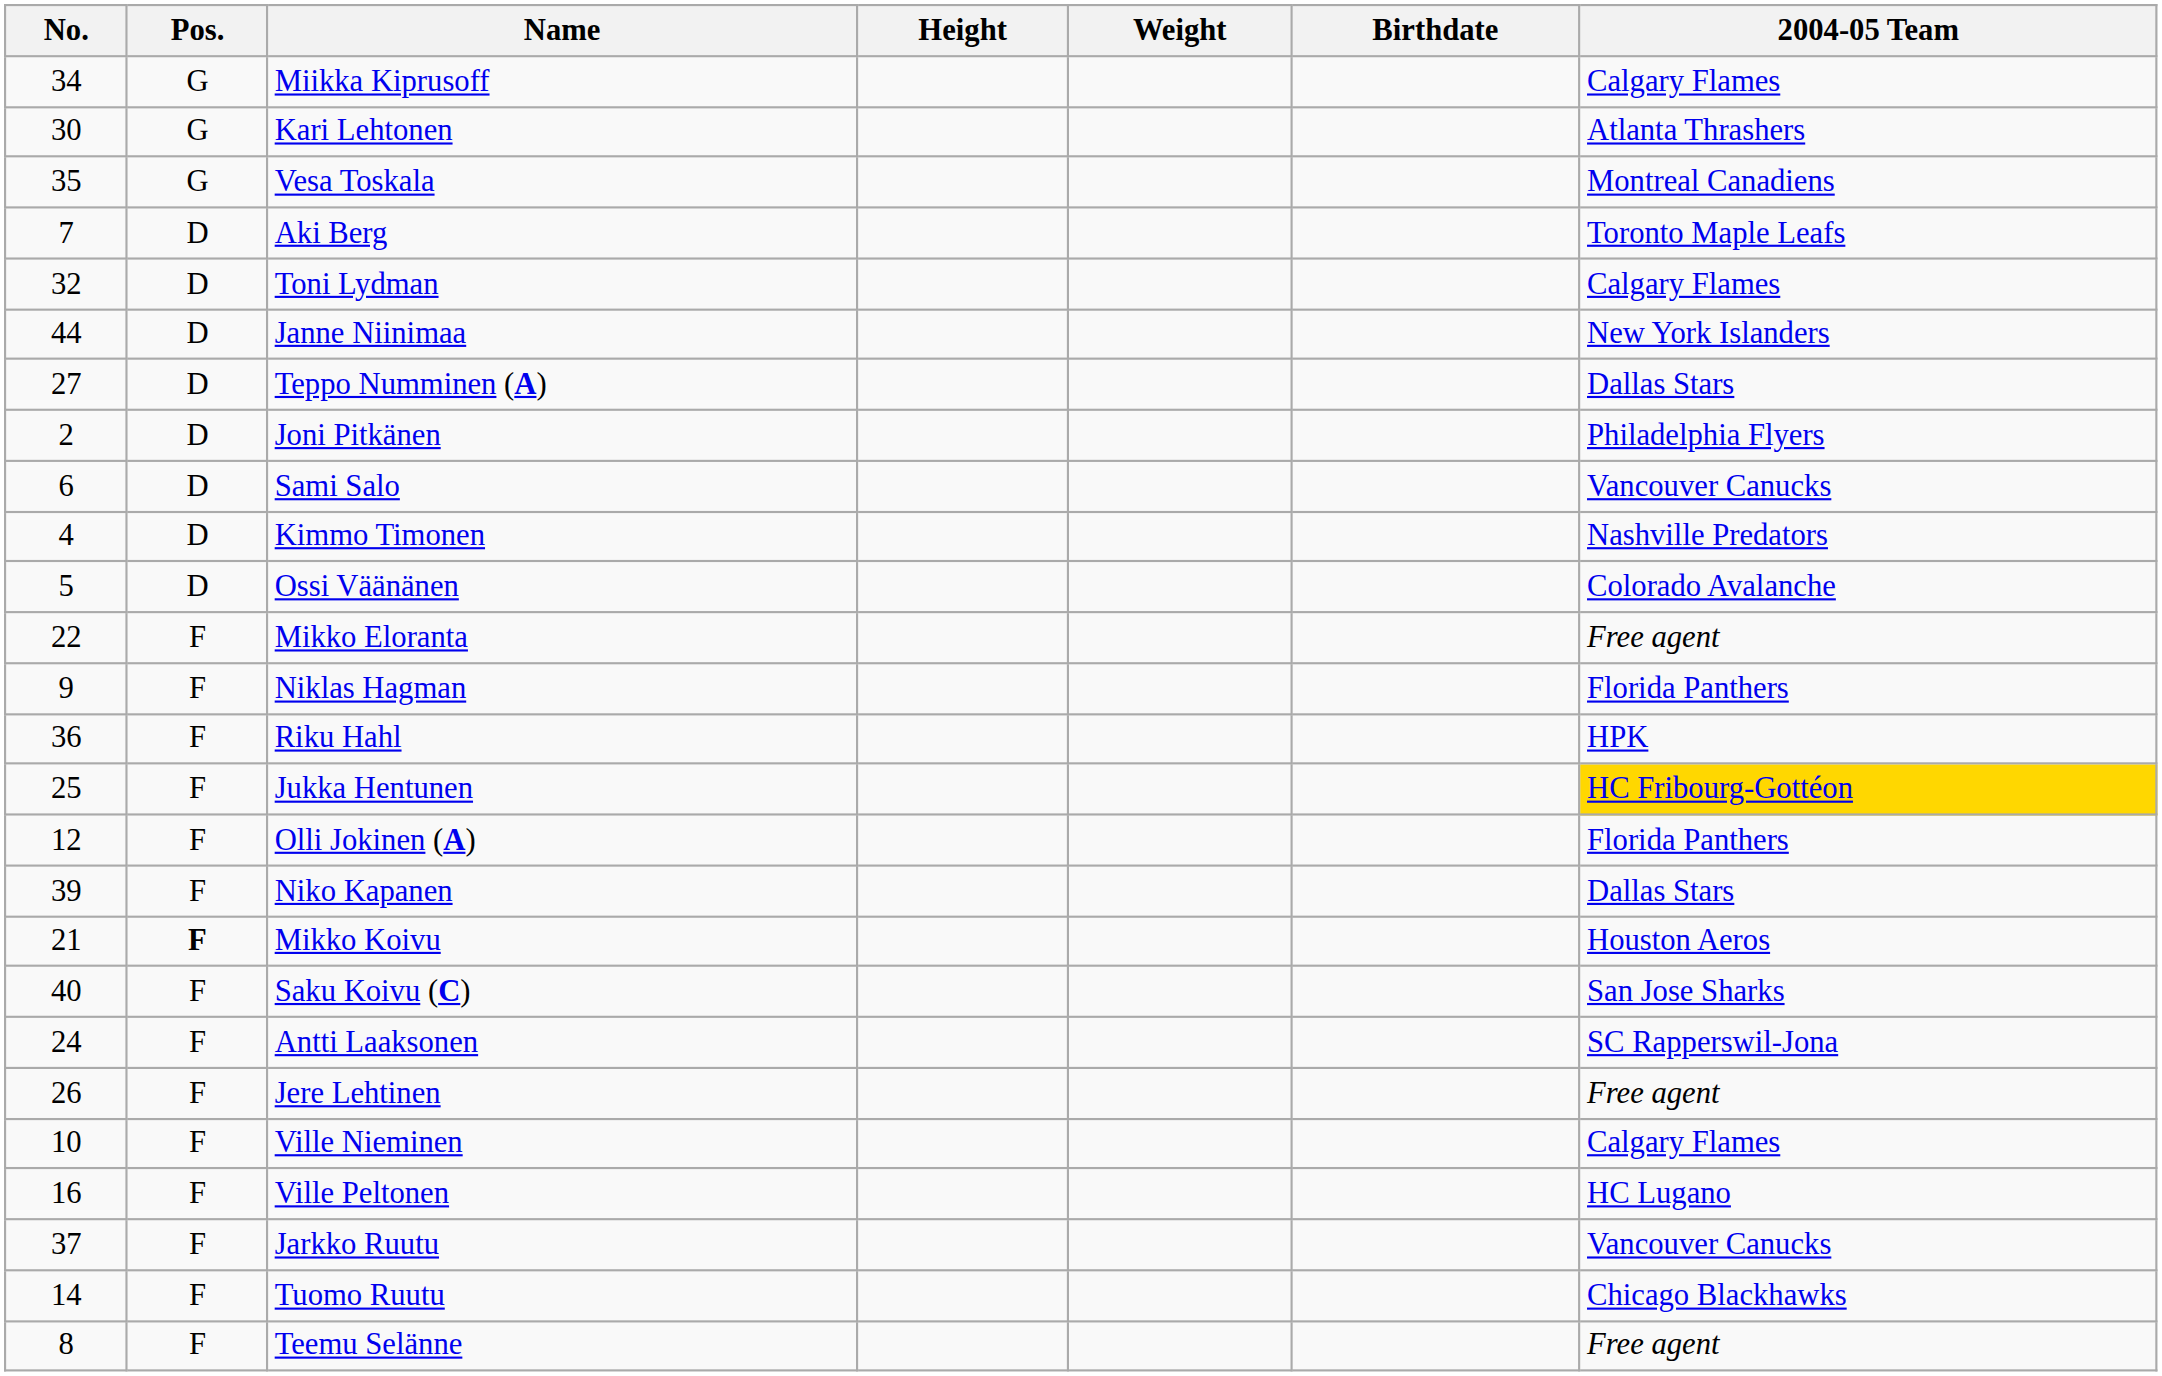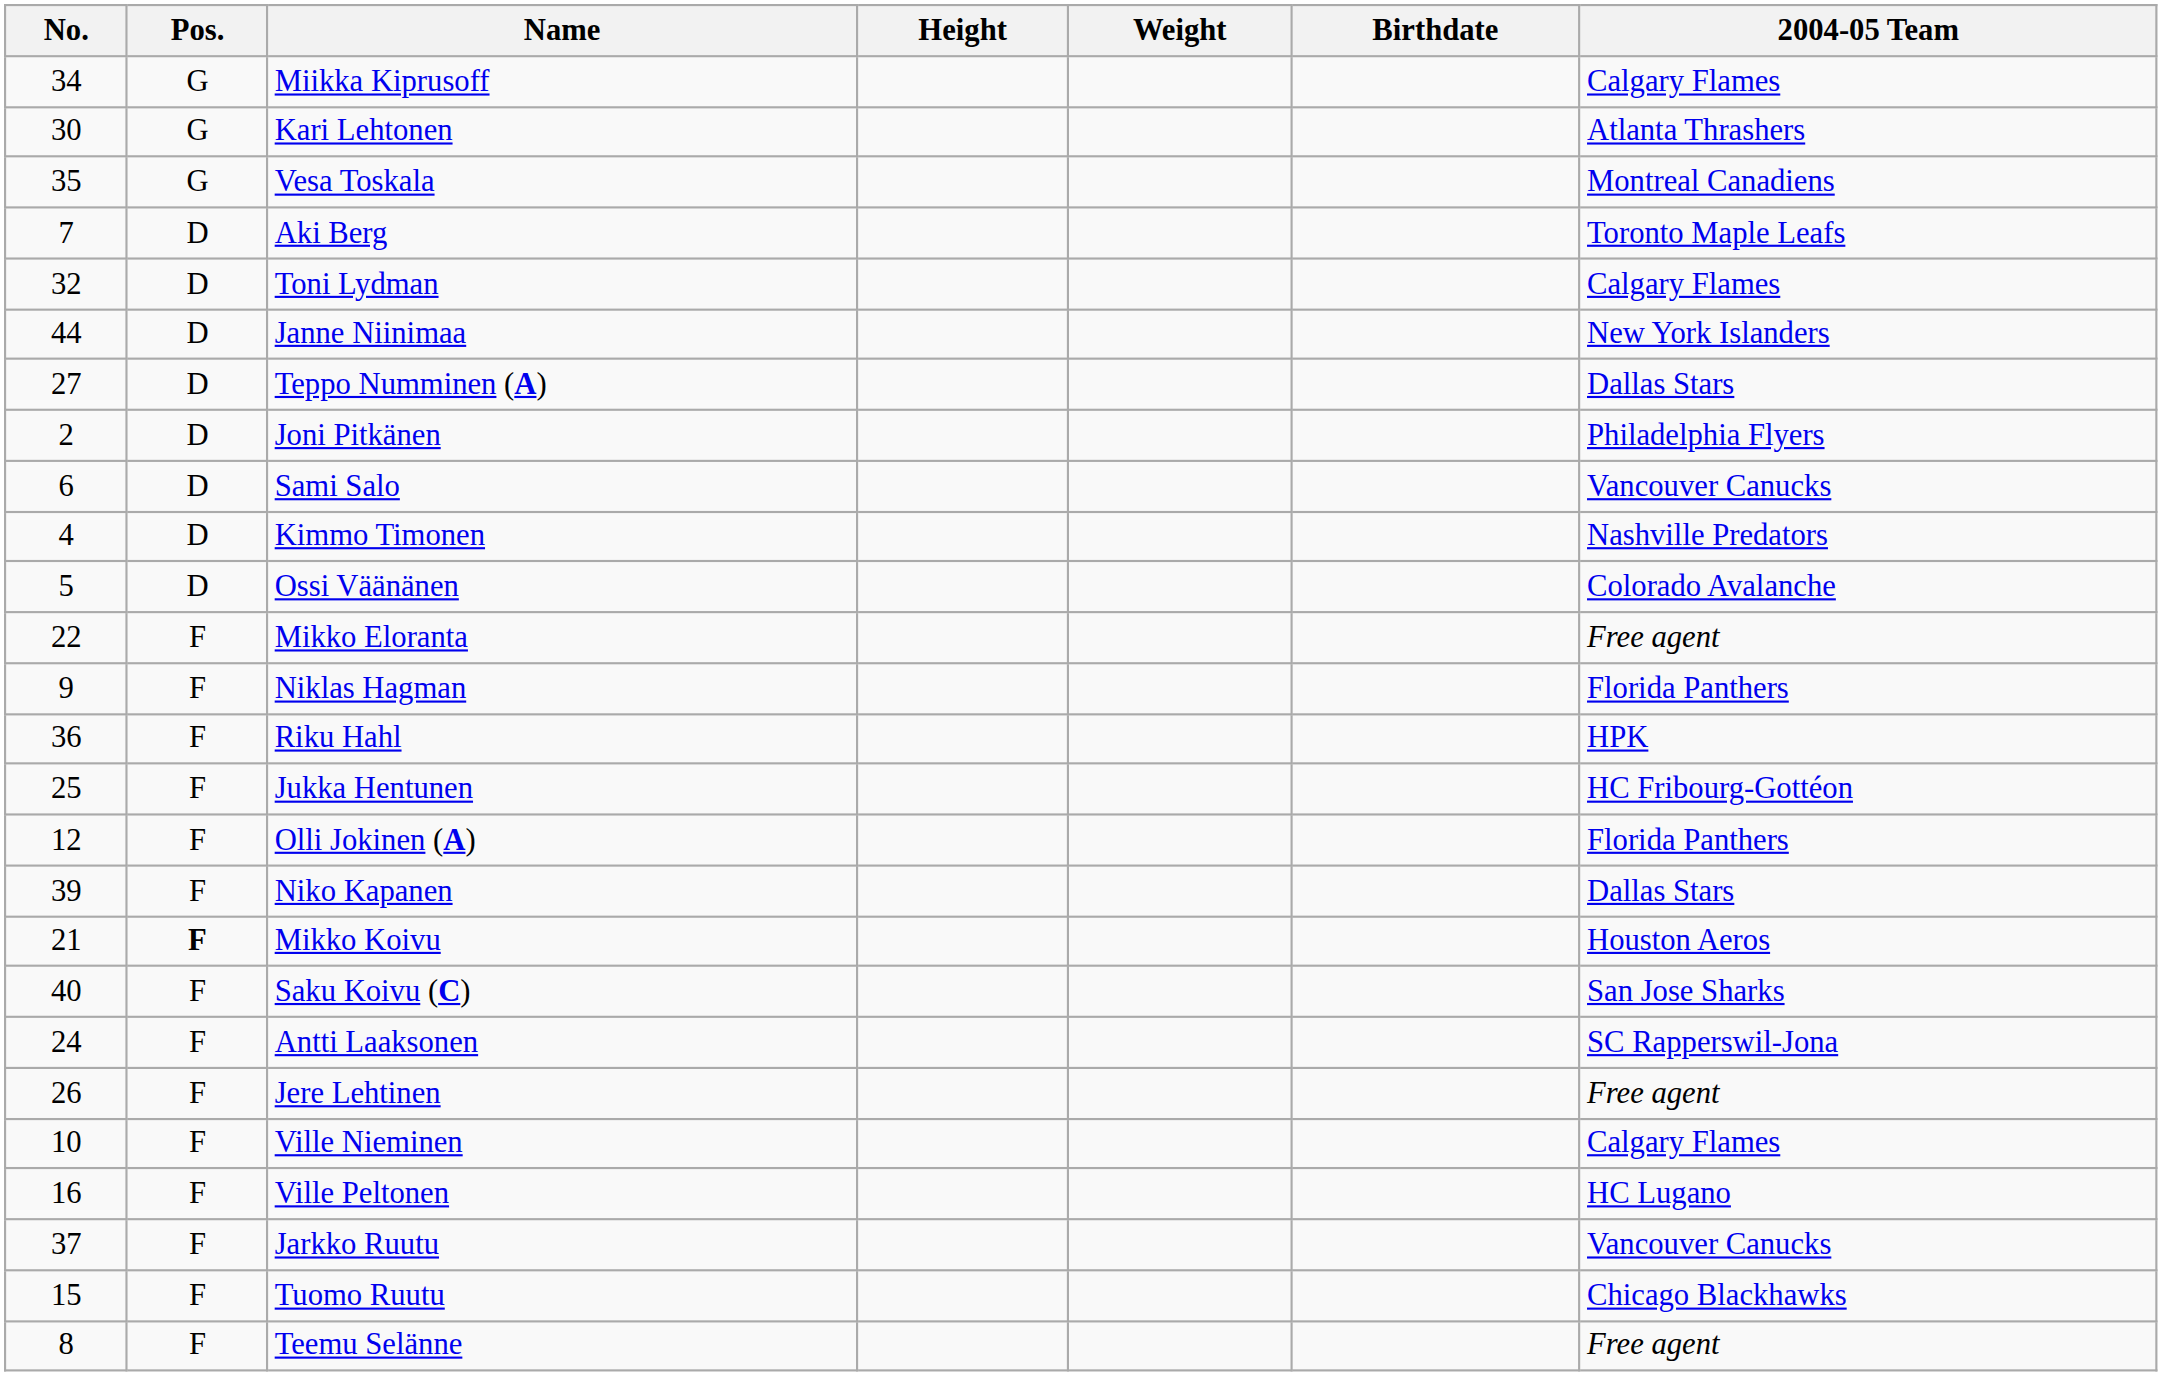Jukka Hentunen | 2004-05 Team: gold background -> no background
Tuomo Ruutu | No.: 14 -> 15
